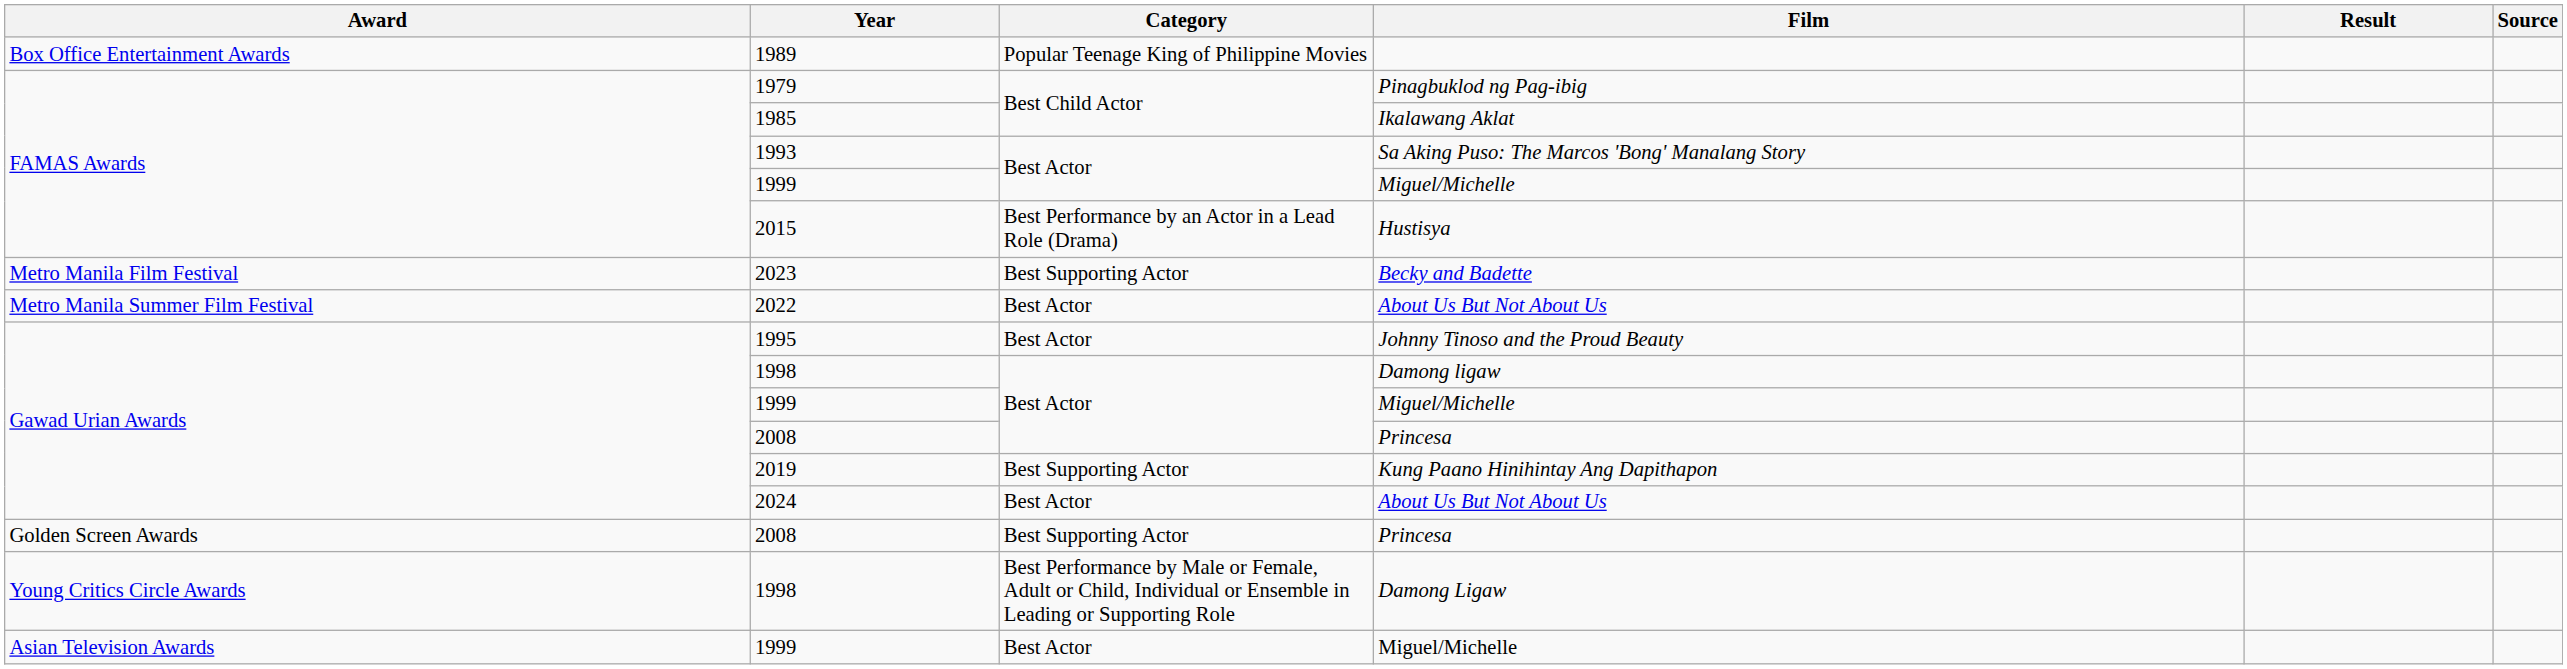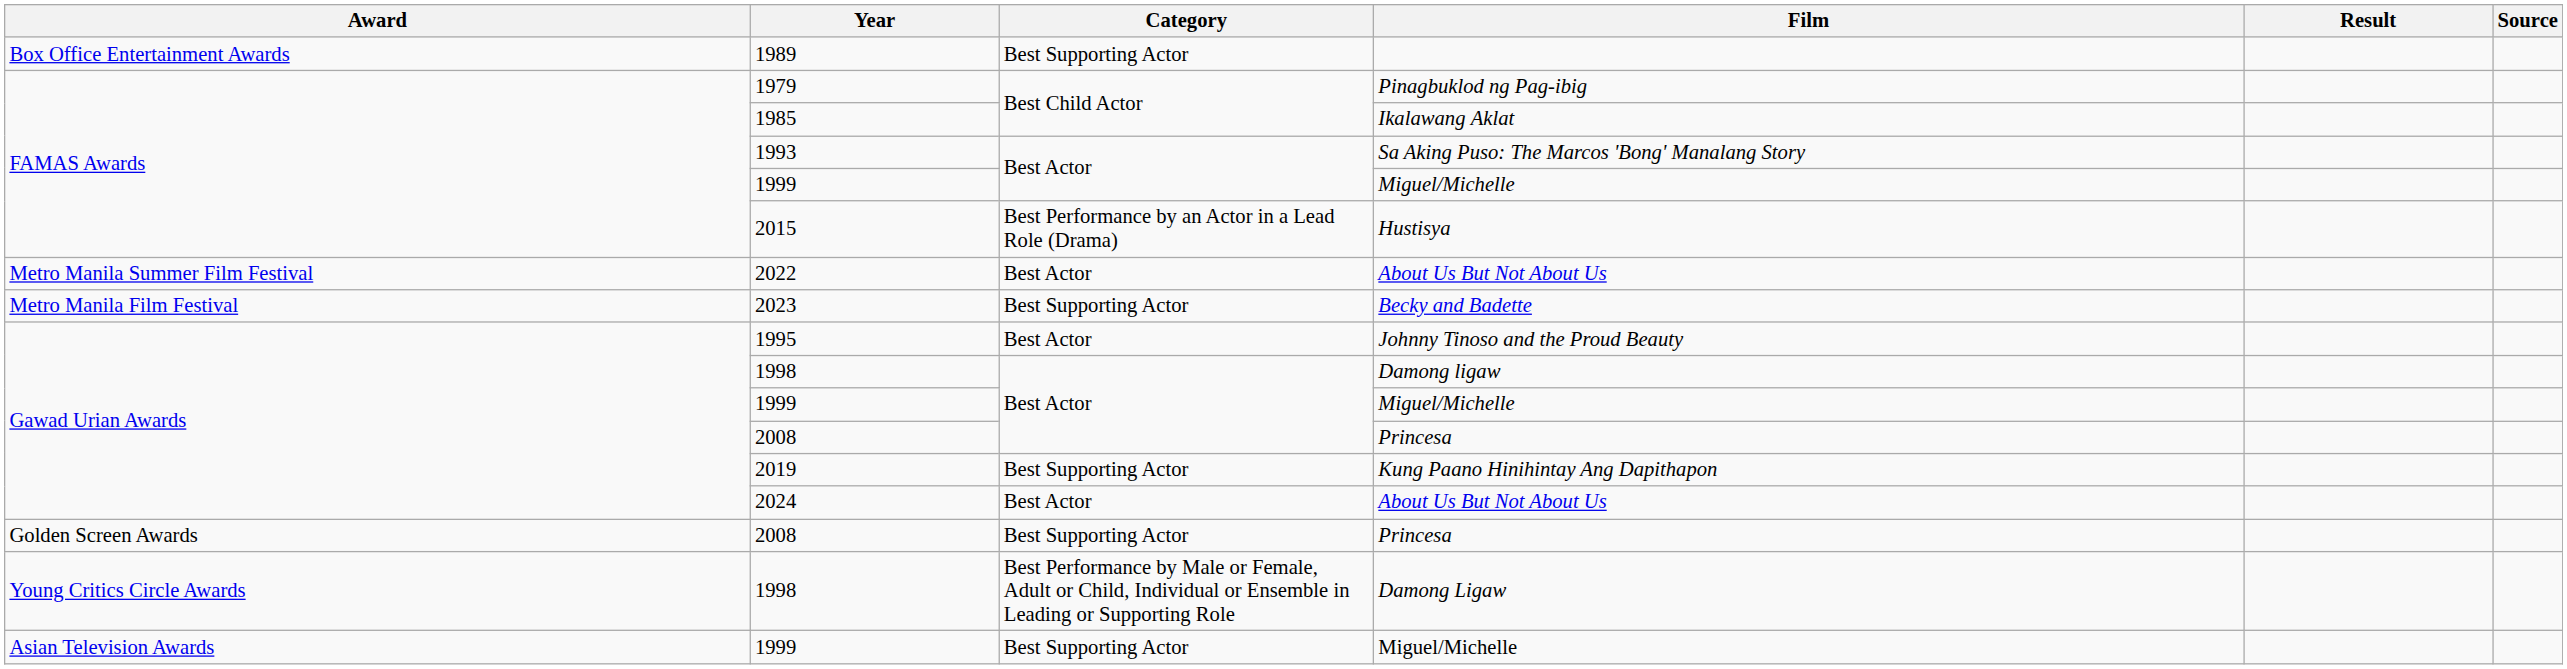1989 | Category: Popular Teenage King of Philippine Movies -> Best Supporting Actor
rows swapped: 2023 <-> 2022
Asian Television Awards / 1999 | Category: Best Actor -> Best Supporting Actor
